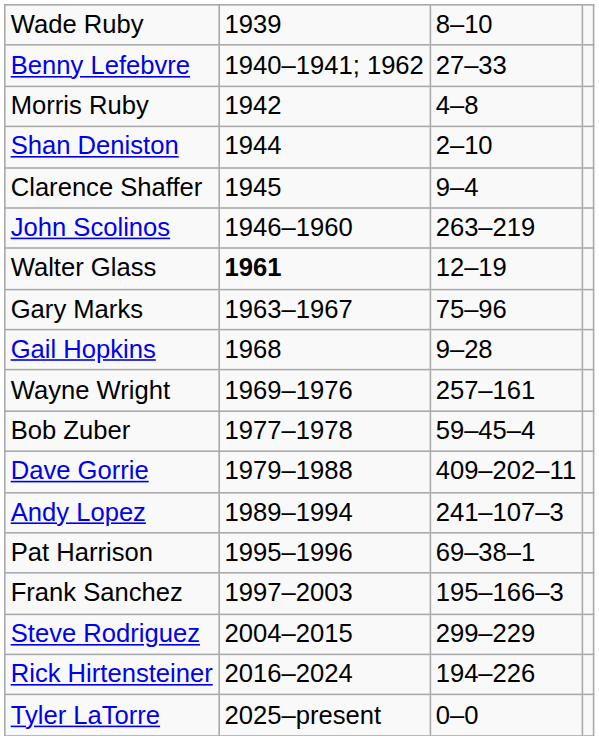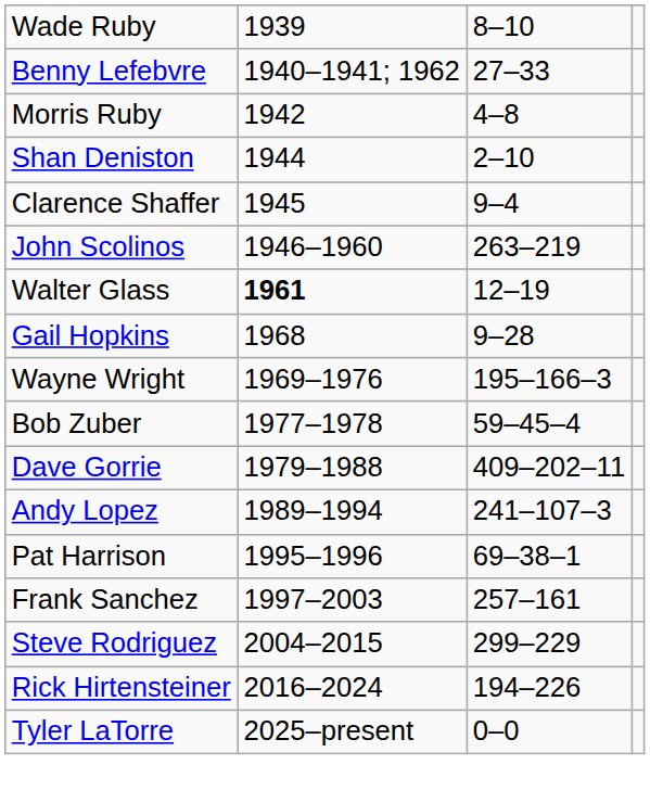- row: Gary Marks | 1963–1967 | 75–96
Wayne Wright | column 3: 257–161 -> 195–166–3
Frank Sanchez | column 3: 195–166–3 -> 257–161
